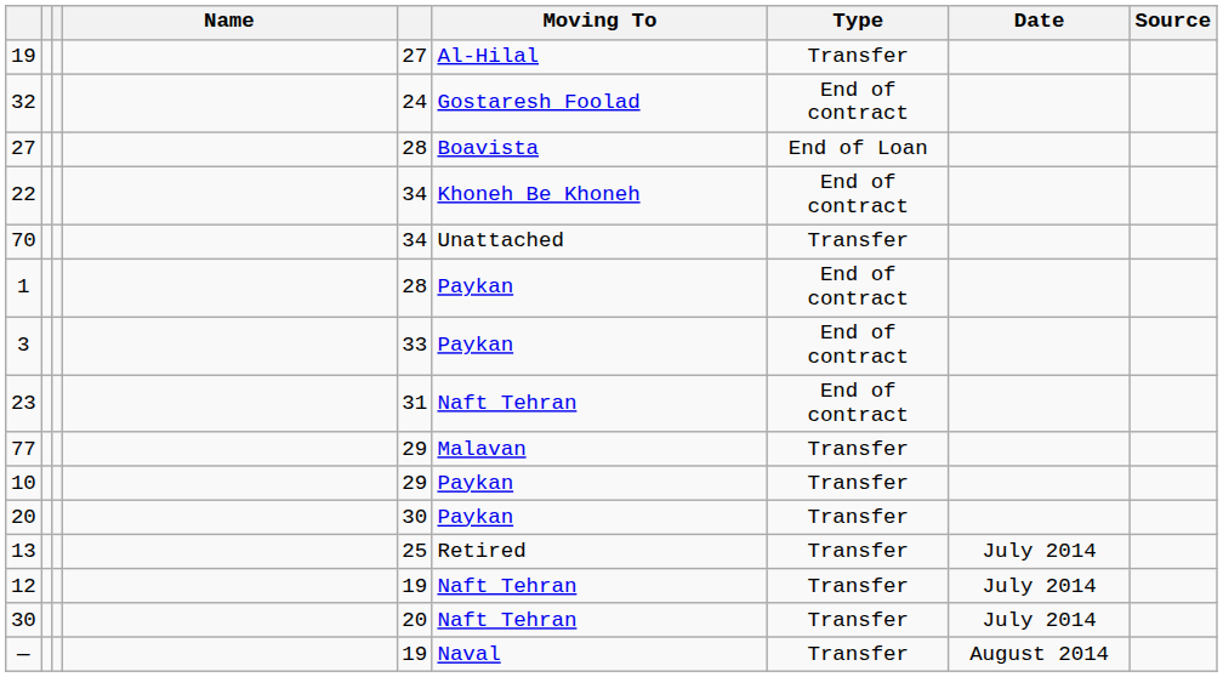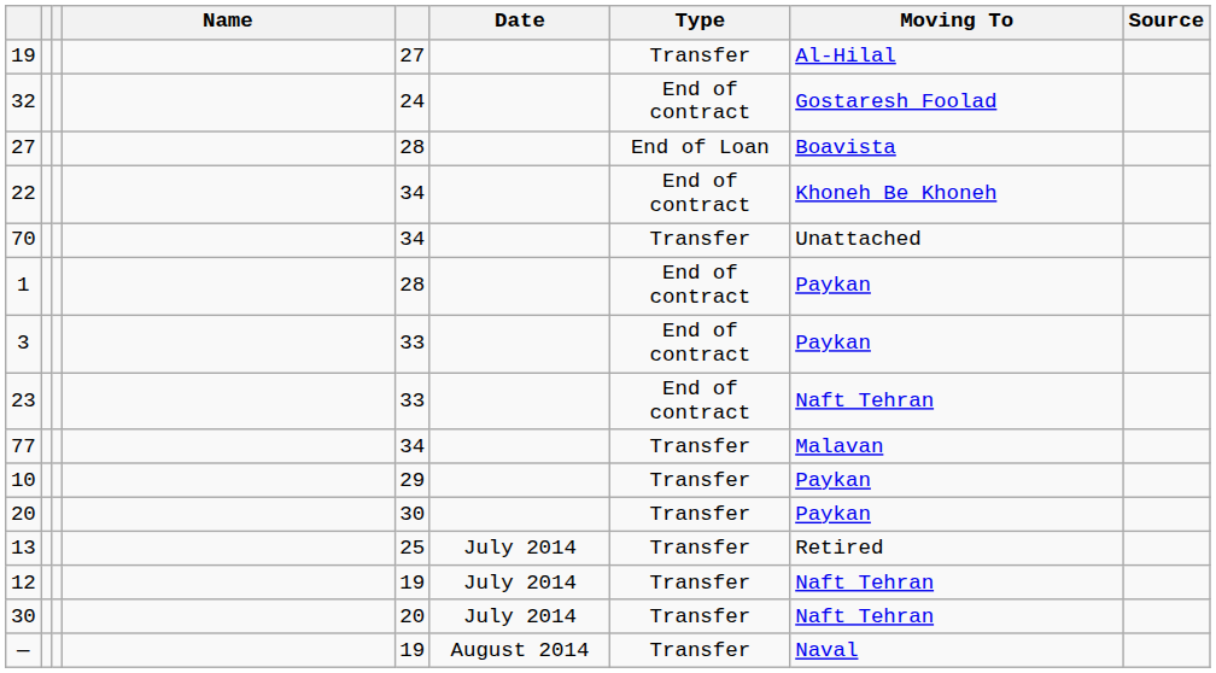columns swapped: Moving To <-> Date
23 | column 5: 31 -> 33
77 | column 5: 29 -> 34
